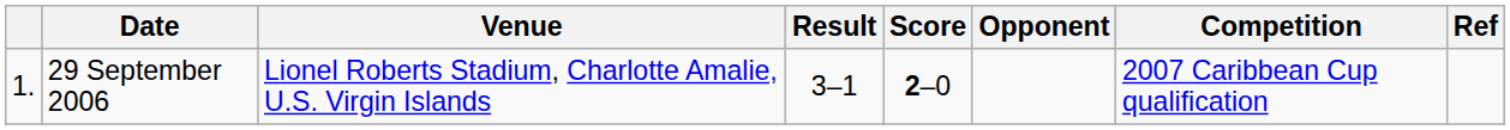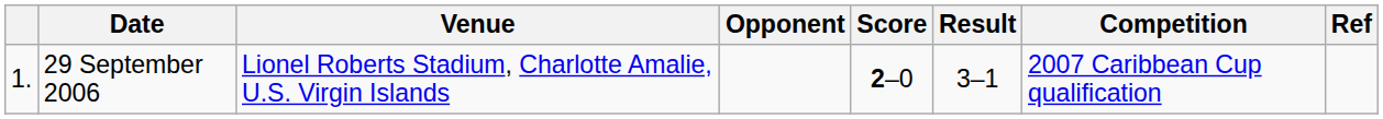columns swapped: Opponent <-> Result
